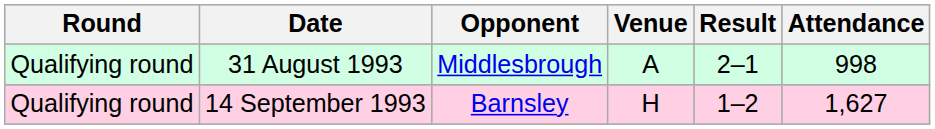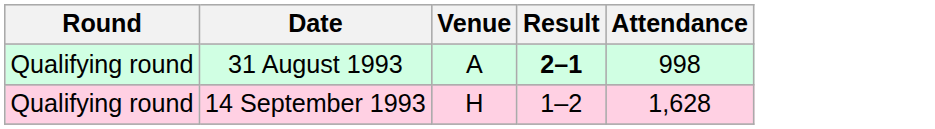- column: Opponent | Middlesbrough | Barnsley
31 August 1993 | Result: normal -> bold
14 September 1993 | Attendance: 1,627 -> 1,628
